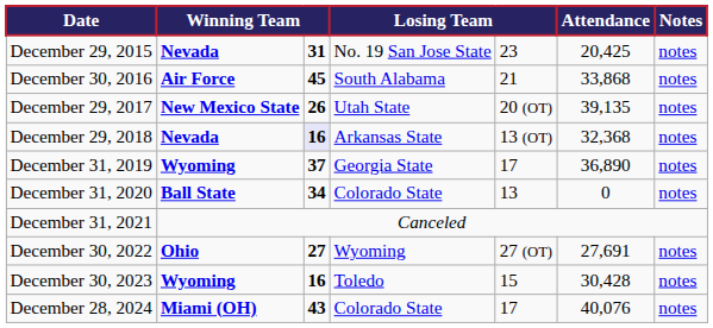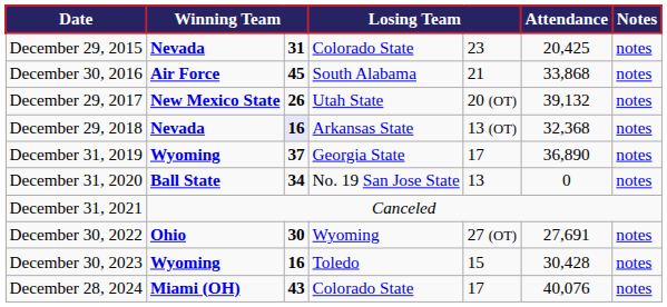December 29, 2015 | column 4: No. 19 San Jose State -> Colorado State
December 29, 2017 | Attendance: 39,135 -> 39,132
December 31, 2020 | column 4: Colorado State -> No. 19 San Jose State
December 30, 2022 | column 3: 27 -> 30
